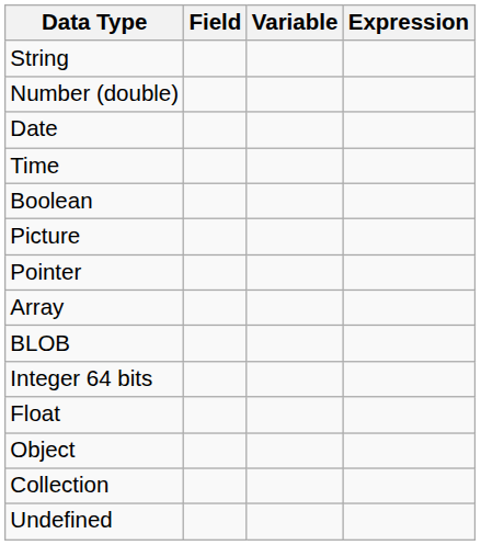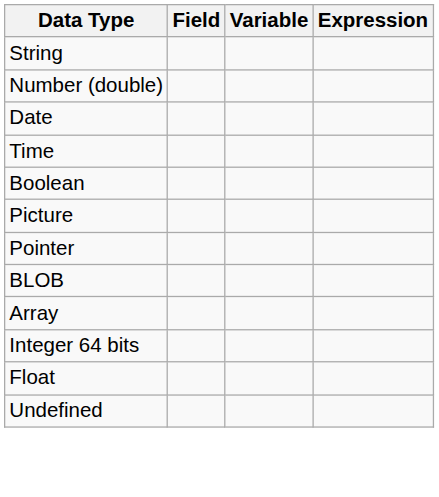rows swapped: BLOB <-> Array
- row: Object
- row: Collection
